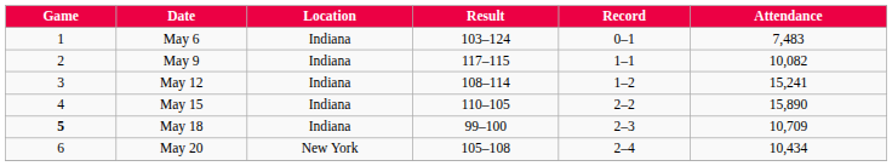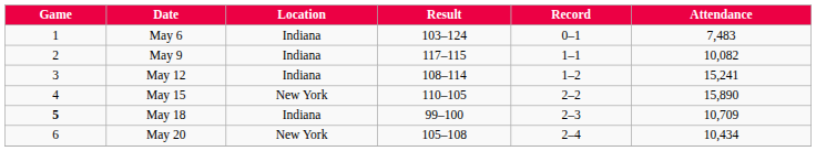May 15 | Location: Indiana -> New York
